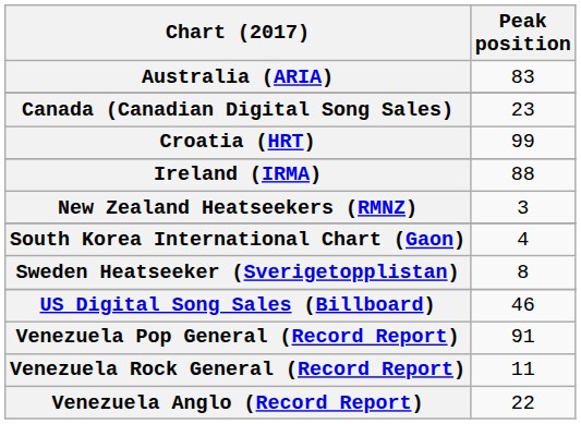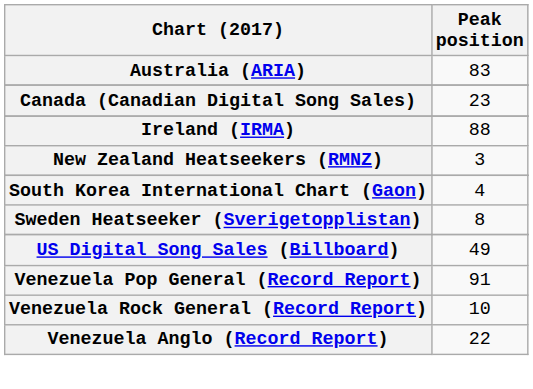- row: Croatia (HRT) | 99
US Digital Song Sales (Billboard) | Peak position: 46 -> 49
Venezuela Rock General (Record Report) | Peak position: 11 -> 10
